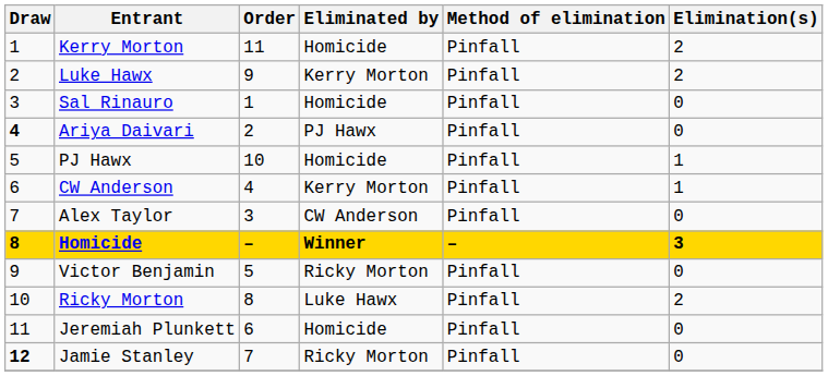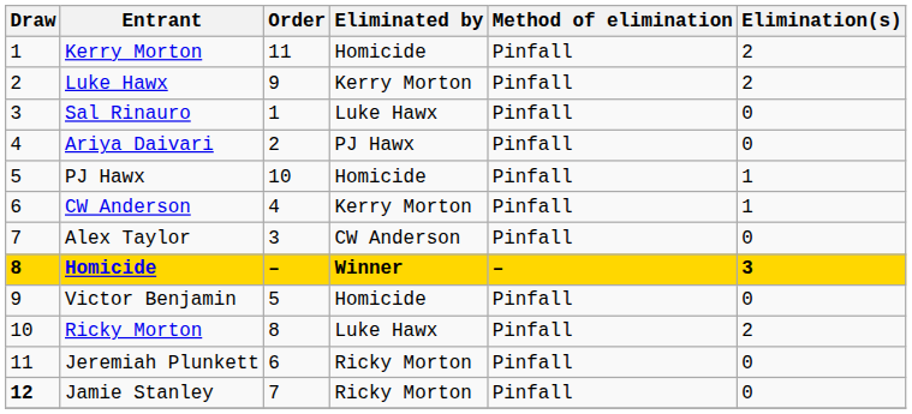Sal Rinauro | Eliminated by: Homicide -> Luke Hawx
Ariya Daivari | Draw: bold -> normal
Victor Benjamin | Eliminated by: Ricky Morton -> Homicide
Jeremiah Plunkett | Eliminated by: Homicide -> Ricky Morton
